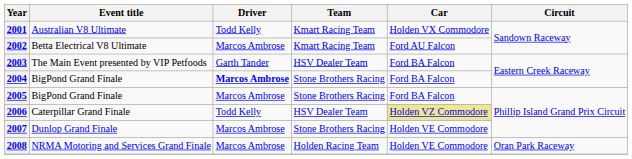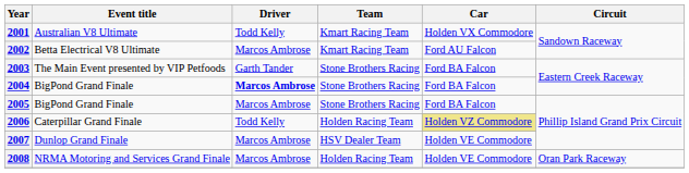2003 | Team: HSV Dealer Team -> Stone Brothers Racing
2006 | Team: HSV Dealer Team -> Holden Racing Team
2007 | Team: Stone Brothers Racing -> HSV Dealer Team
